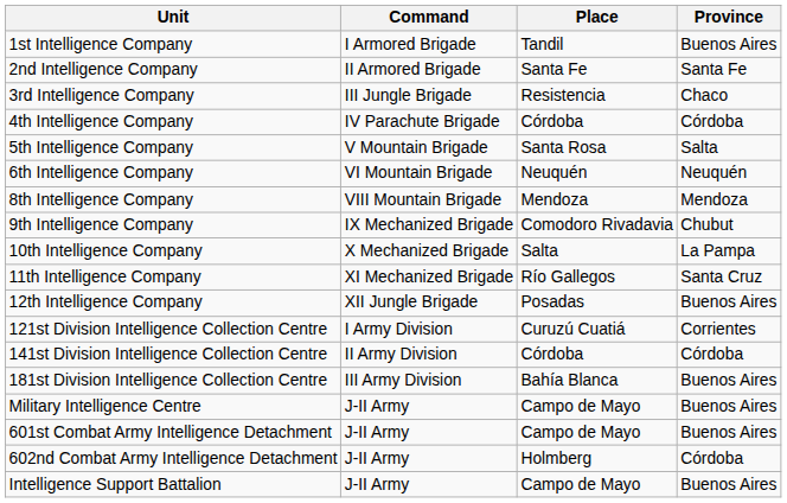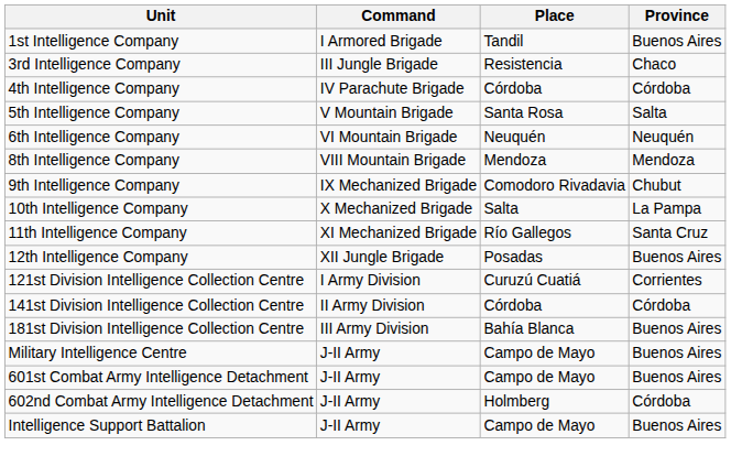- row: 2nd Intelligence Company | II Armored Brigade | Santa Fe | Santa Fe
